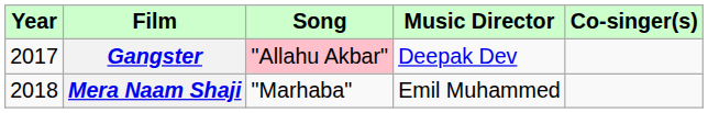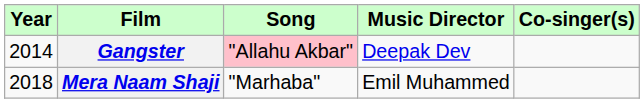Gangster | Year: 2017 -> 2014
